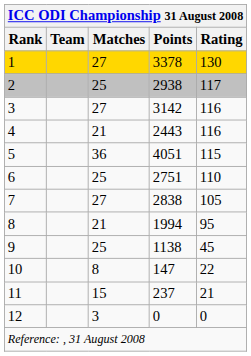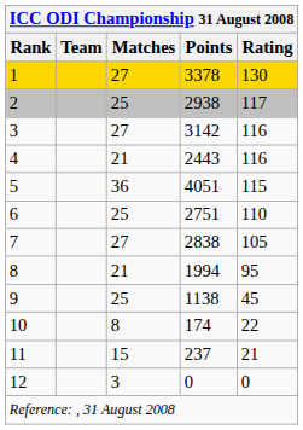10 | Points: 147 -> 174
